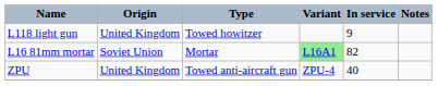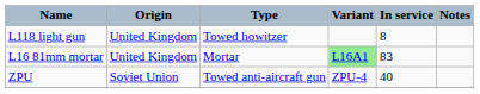L118 light gun | In service: 9 -> 8
L16 81mm mortar | Origin: Soviet Union -> United Kingdom
L16 81mm mortar | In service: 82 -> 83
ZPU | Origin: United Kingdom -> Soviet Union
